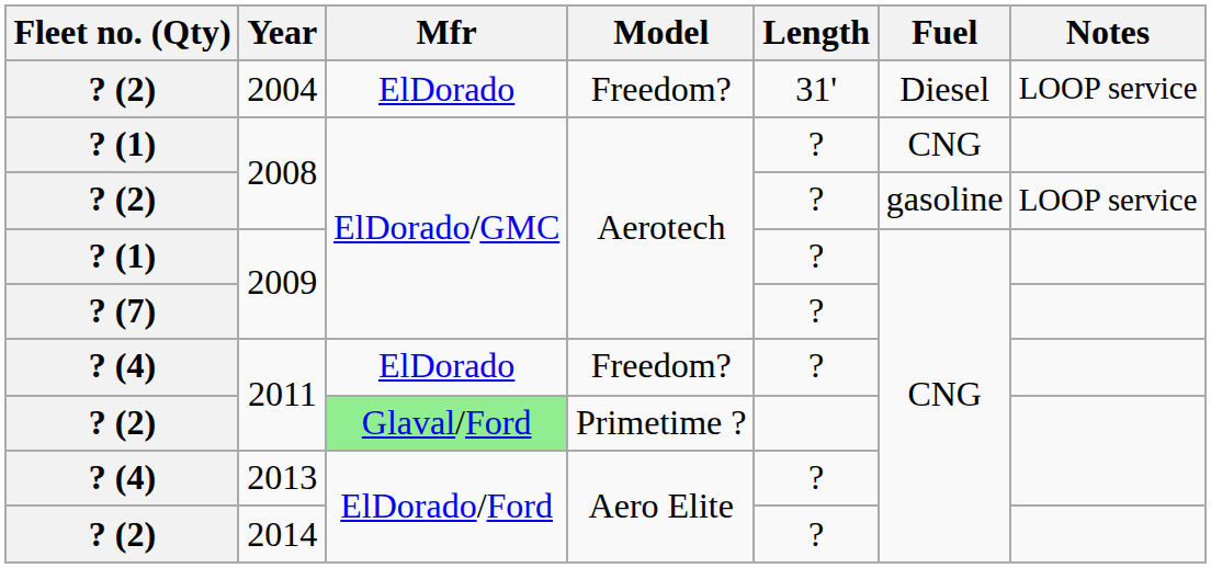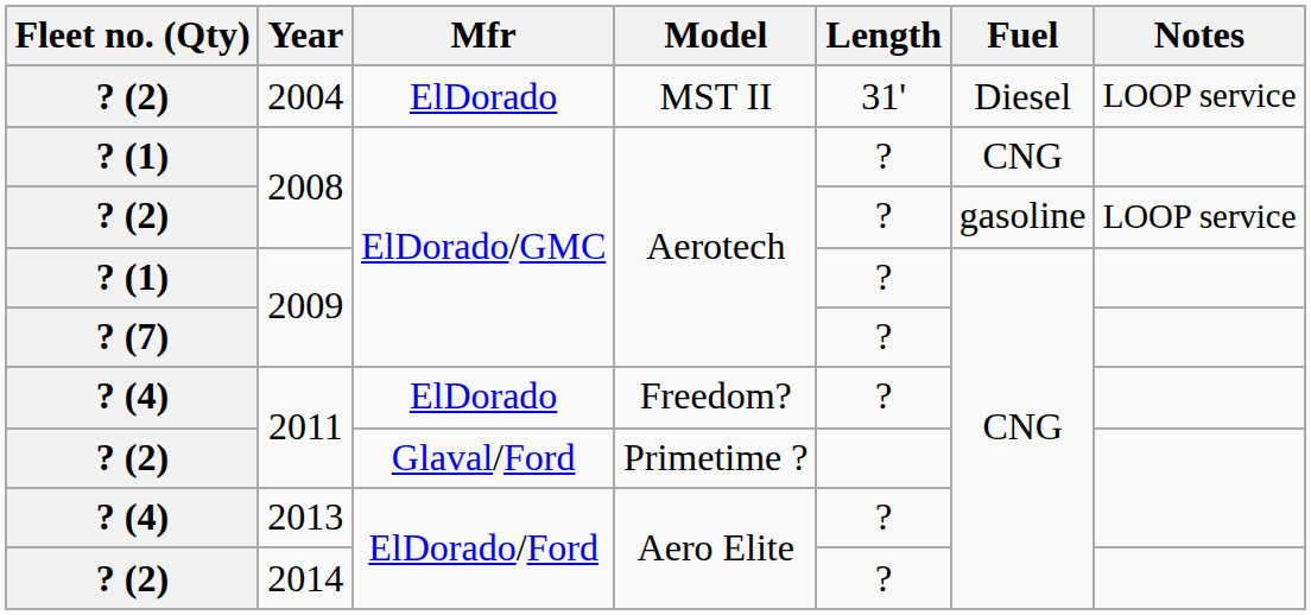2004 | Model: Freedom? -> MST II
? (2) / 2011 | Mfr: lightgreen background -> no background
